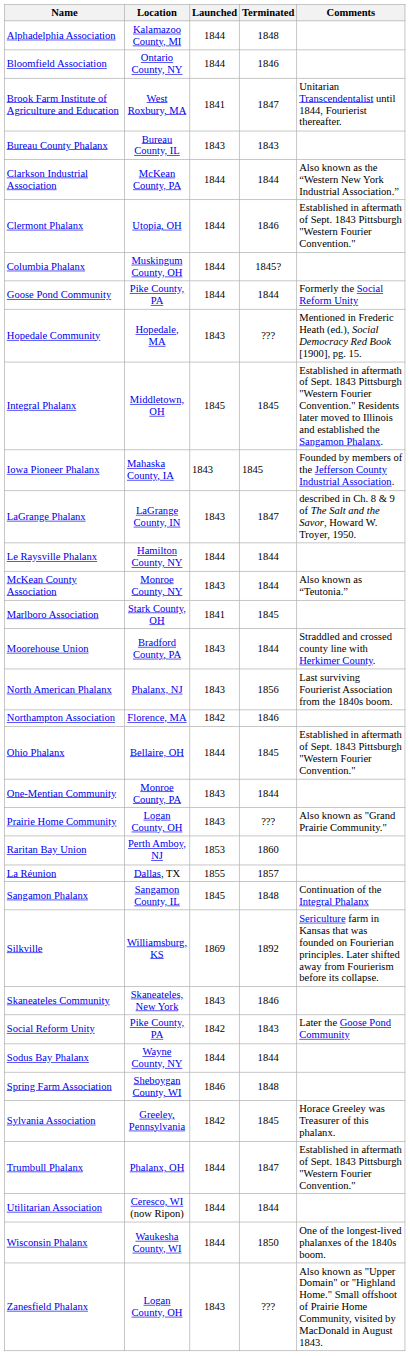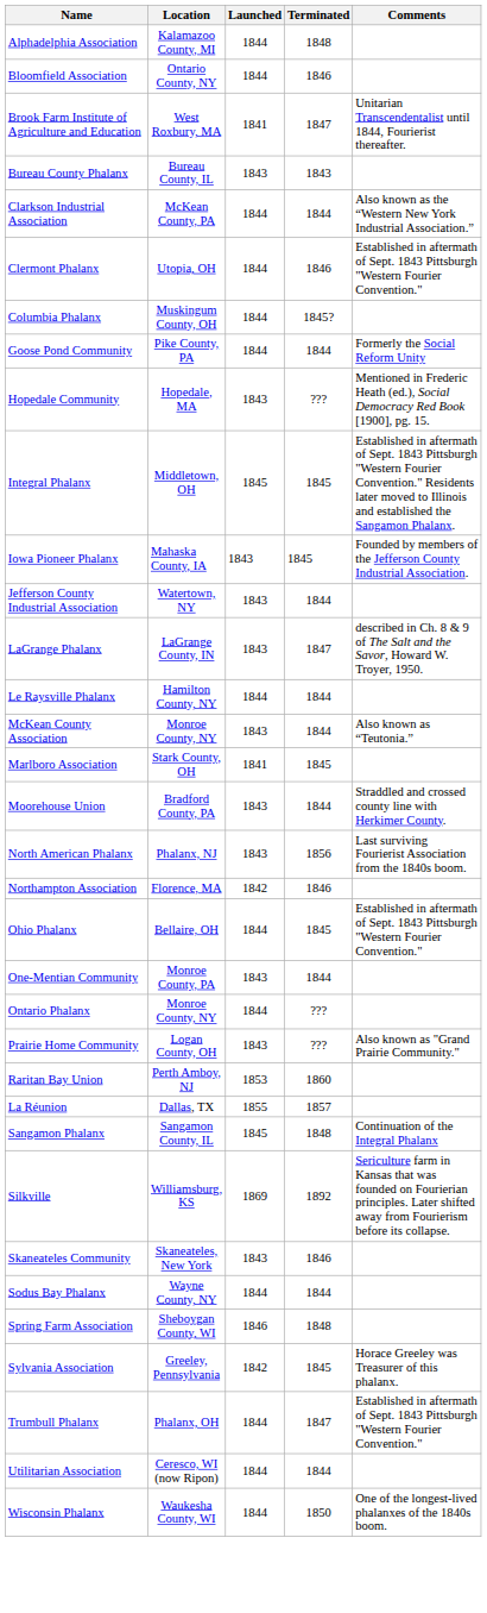+ row: Jefferson County Industrial Association | Watertown, NY | 1843 | 1844
+ row: Ontario Phalanx | Monroe County, NY | 1844 | ???
- row: Social Reform Unity | Pike County, PA | 1842 | 1843 | Later the Goose Pond Community
- row: Zanesfield Phalanx | Logan County, OH | 1843 | ??? | Also known as "Upper Domain" or "Highland Home." Small offshoot of Prairie Home Community, visited by MacDonald in August 1843.
